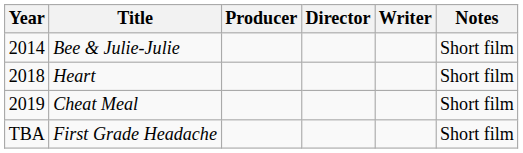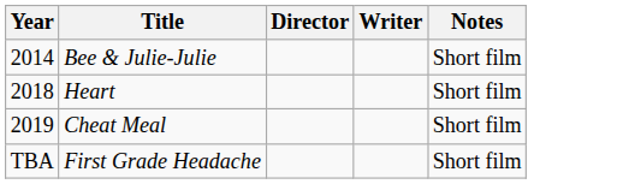- column: Producer
